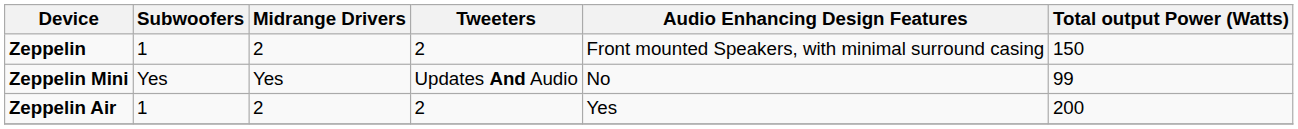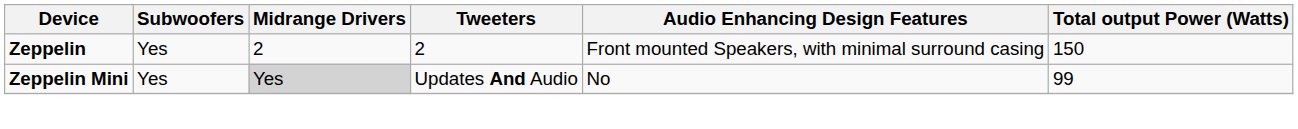Zeppelin | Subwoofers: 1 -> Yes
Zeppelin Mini | Midrange Drivers: no background -> lightgrey background
- row: Zeppelin Air | 1 | 2 | 2 | Yes | 200
